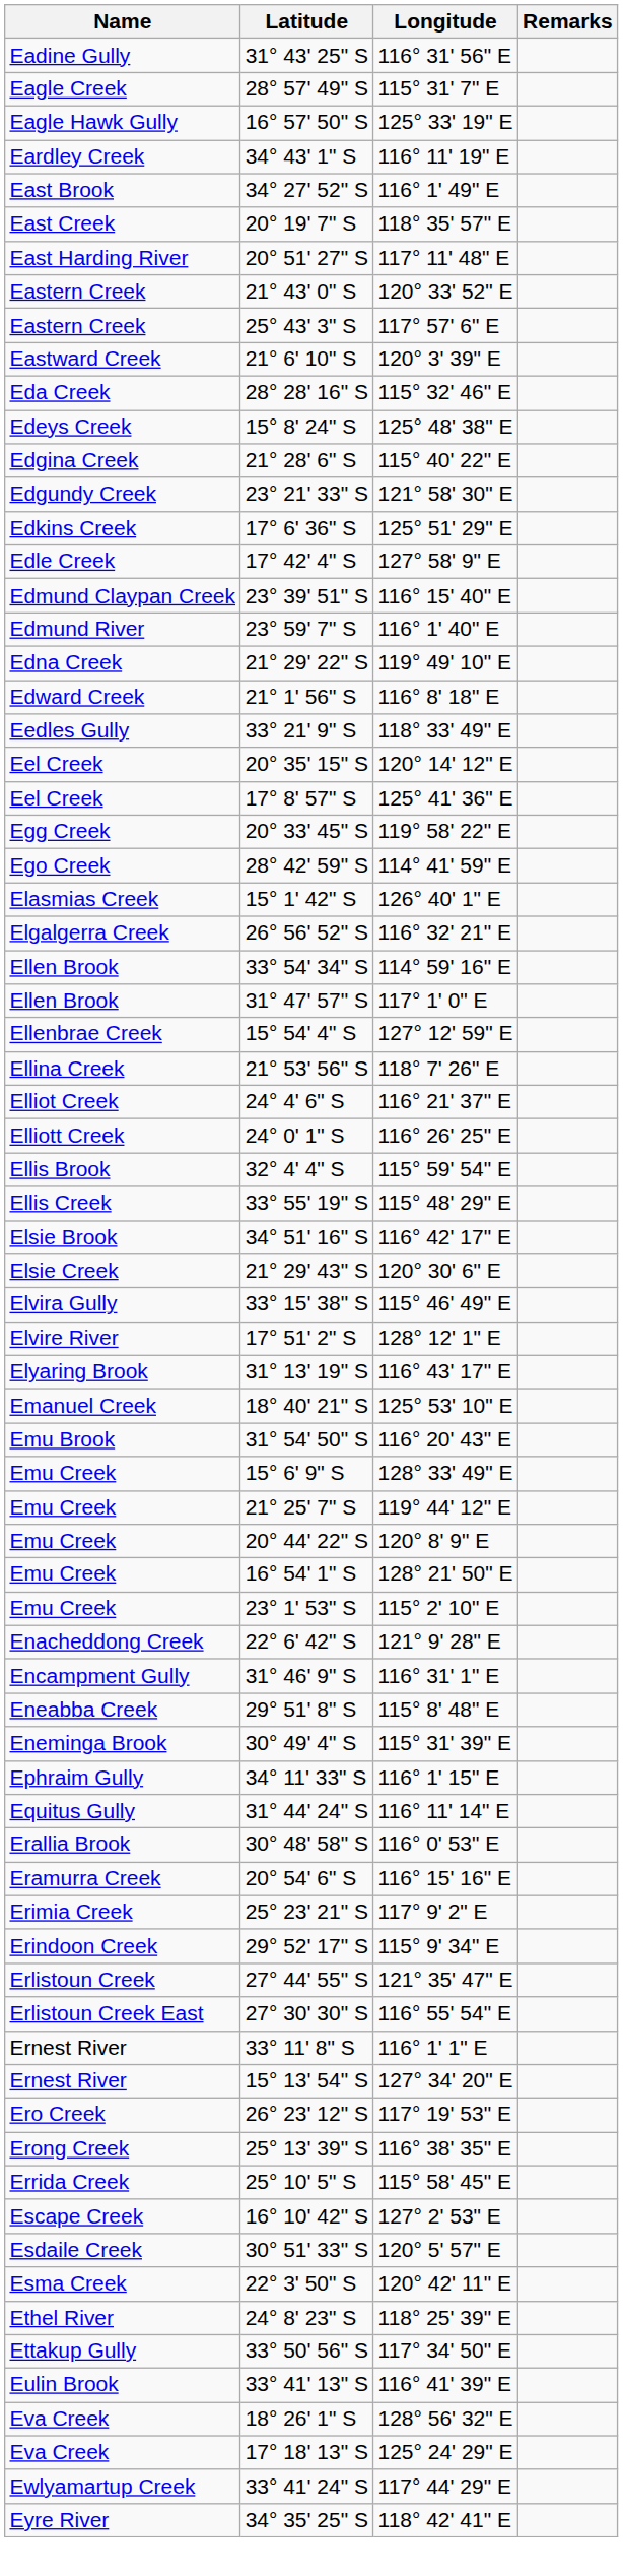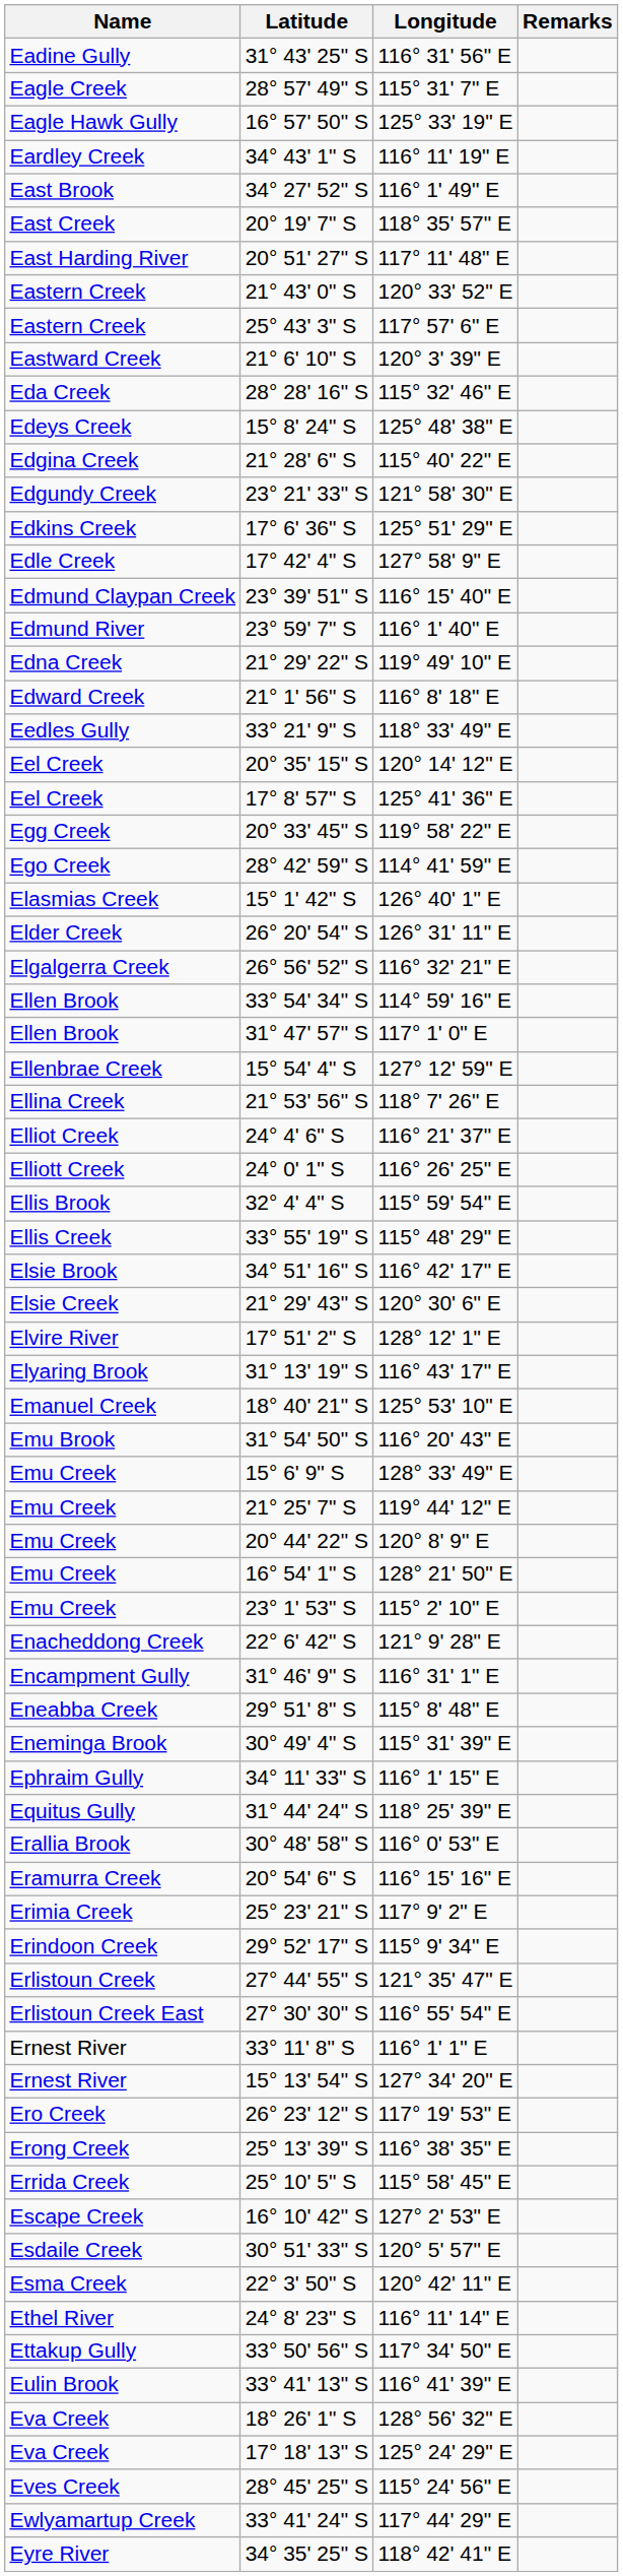+ row: Elder Creek | 26° 20' 54" S | 126° 31' 11" E
- row: Elvira Gully | 33° 15' 38" S | 115° 46' 49" E
31° 44' 24" S | Longitude: 116° 11' 14" E -> 118° 25' 39" E
24° 8' 23" S | Longitude: 118° 25' 39" E -> 116° 11' 14" E
+ row: Eves Creek | 28° 45' 25" S | 115° 24' 56" E
